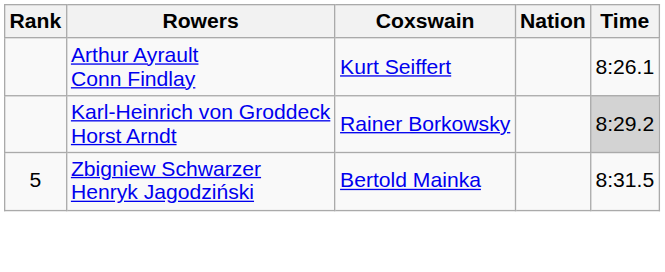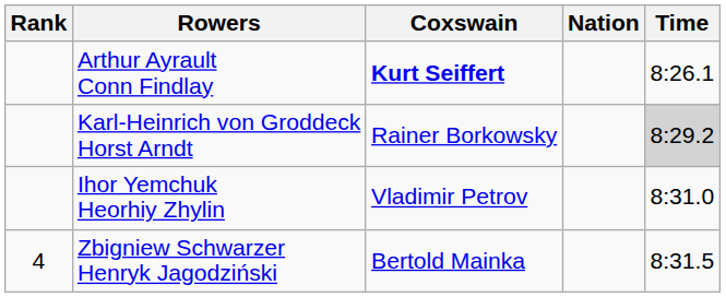Arthur Ayrault Conn Findlay | Coxswain: normal -> bold
+ row: Ihor Yemchuk Heorhiy Zhylin | Vladimir Petrov | 8:31.0
Zbigniew Schwarzer Henryk Jagodziński | Rank: 5 -> 4
